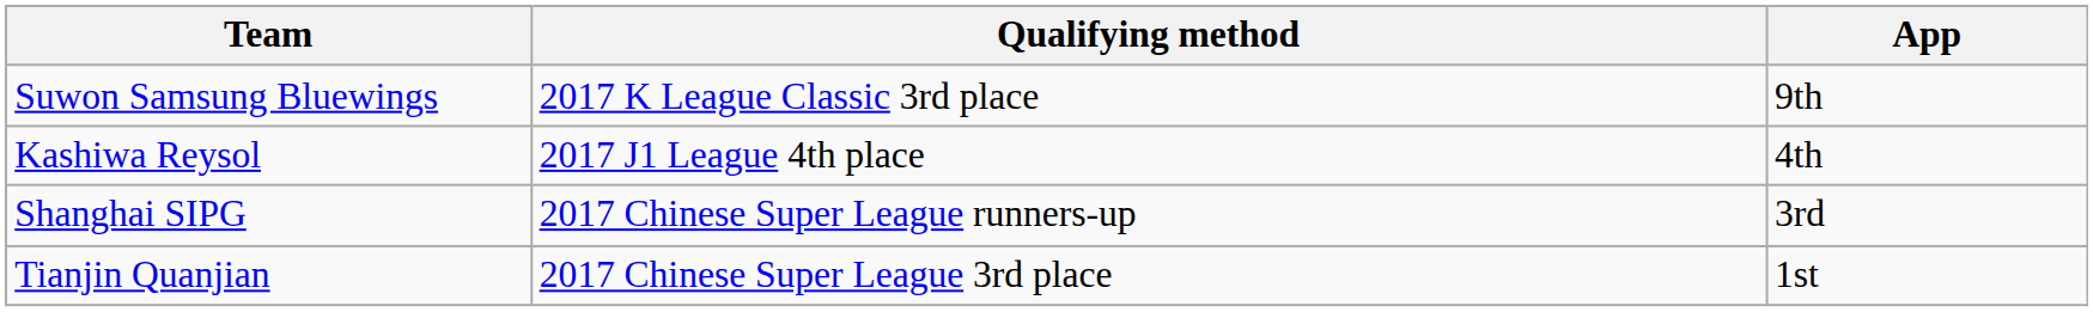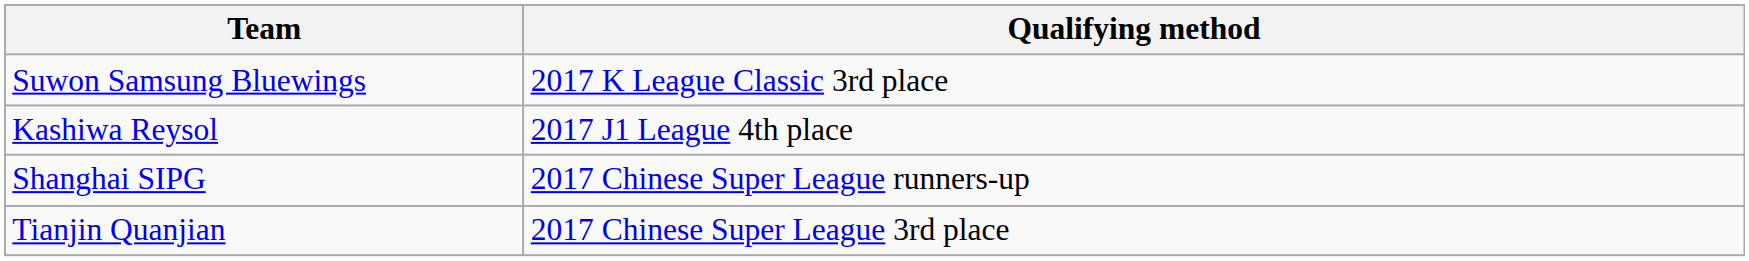- column: App | 9th | 4th | 3rd | 1st
